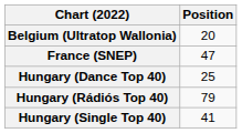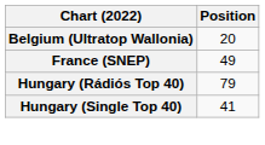France (SNEP) | Position: 47 -> 49
- row: Hungary (Dance Top 40) | 25
